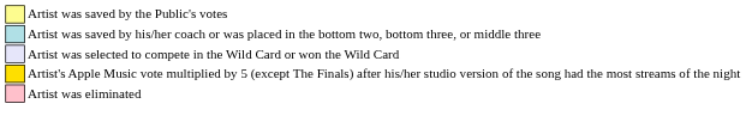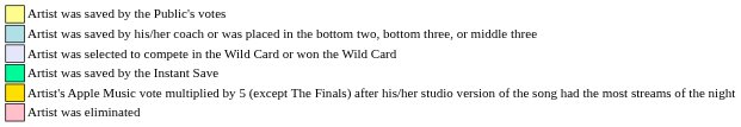+ row: Artist was saved by the Instant Save
